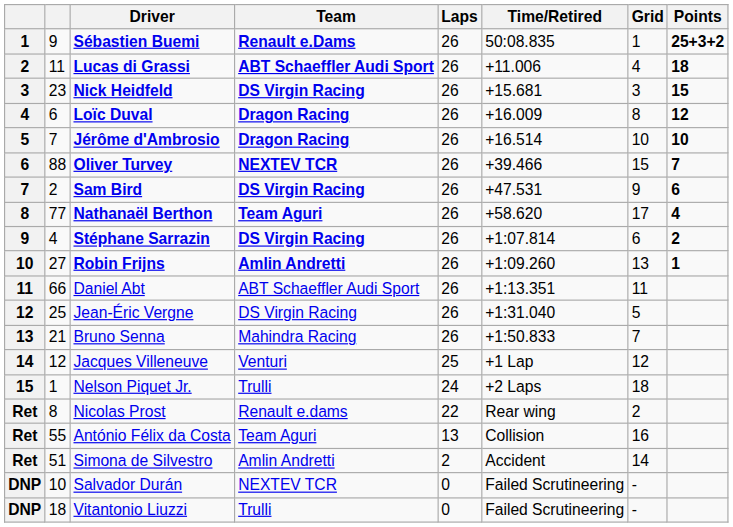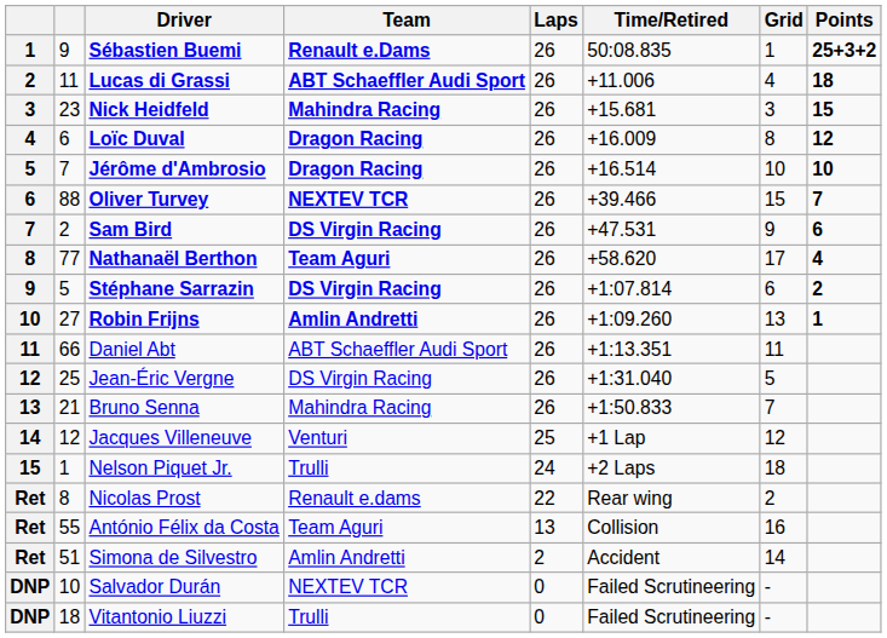Nick Heidfeld | Team: DS Virgin Racing -> Mahindra Racing
Stéphane Sarrazin | column 2: 4 -> 5
